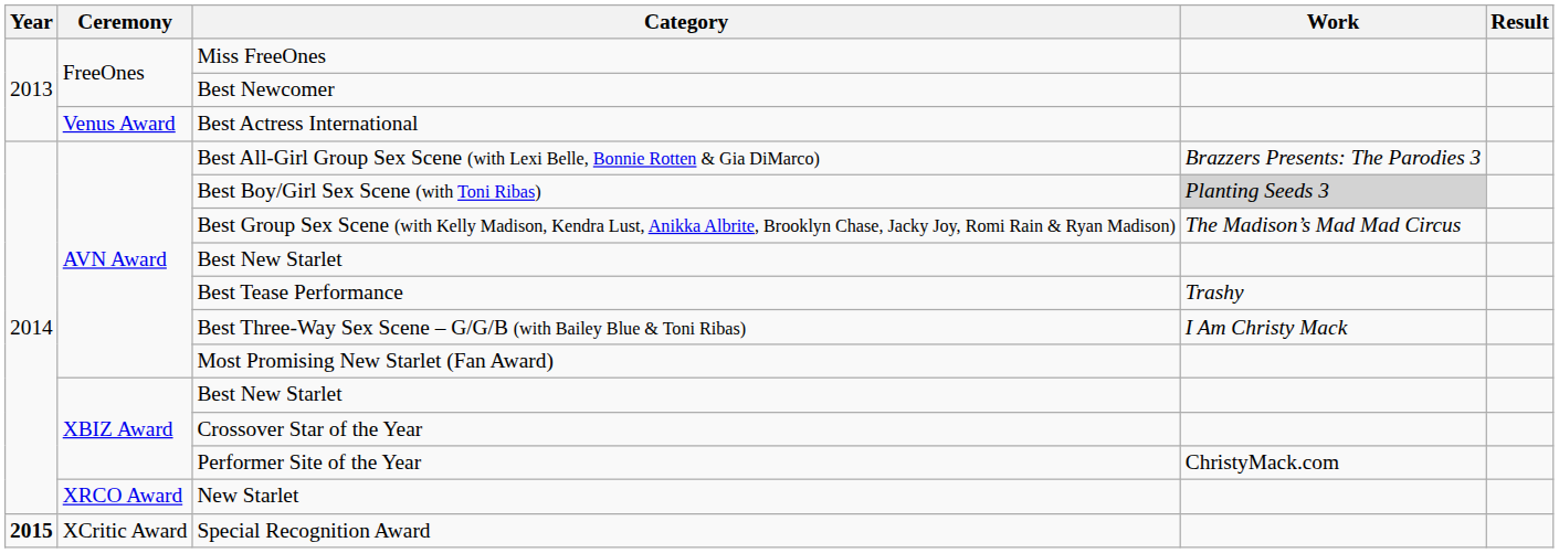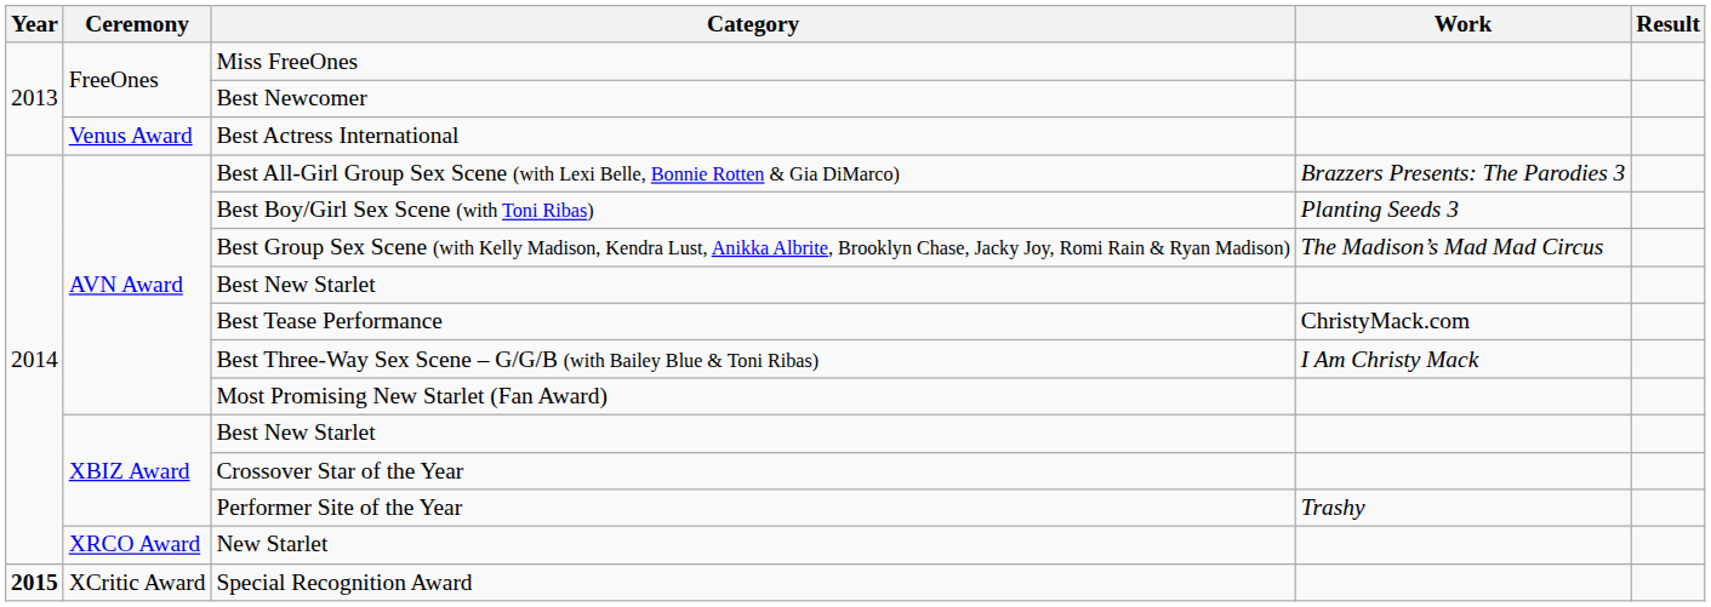Best Boy/Girl Sex Scene (with Toni Ribas) | Work: lightgrey background -> no background
Best Tease Performance | Work: Trashy -> ChristyMack.com
Performer Site of the Year | Work: ChristyMack.com -> Trashy
